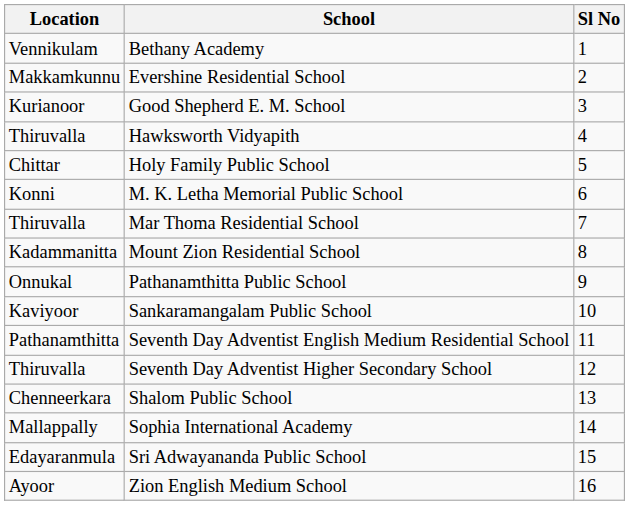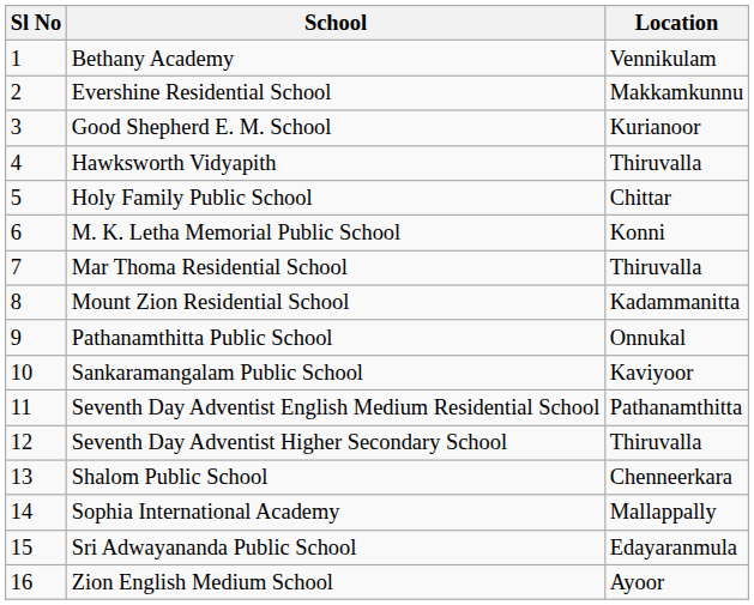columns swapped: Sl No <-> Location
